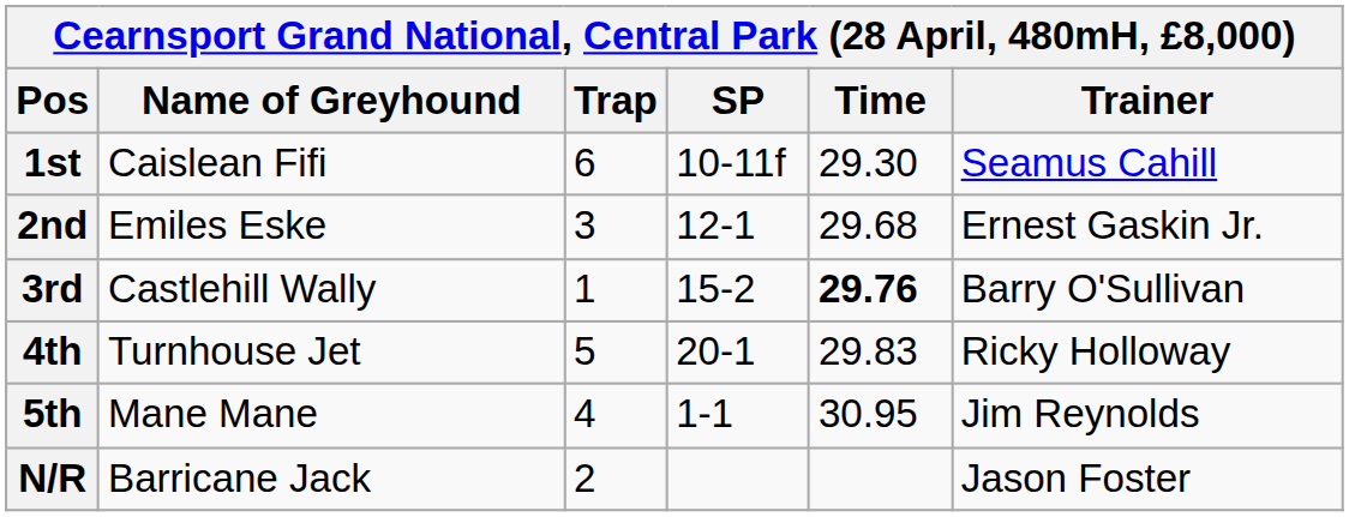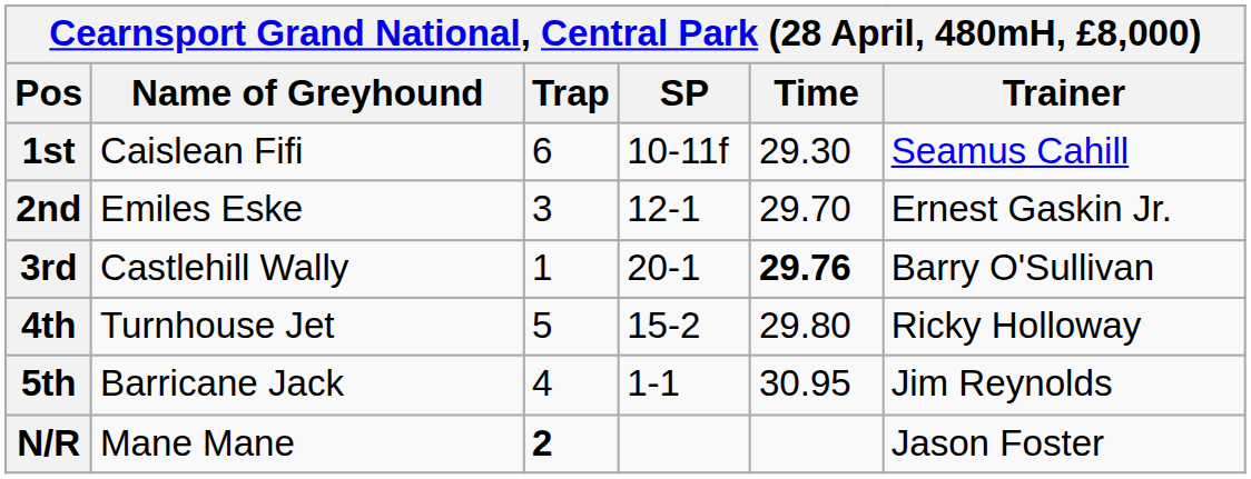2nd | Time: 29.68 -> 29.70
3rd | SP: 15-2 -> 20-1
4th | SP: 20-1 -> 15-2
4th | Time: 29.83 -> 29.80
5th | Name of Greyhound: Mane Mane -> Barricane Jack
N/R | Name of Greyhound: Barricane Jack -> Mane Mane
N/R | Trap: normal -> bold
